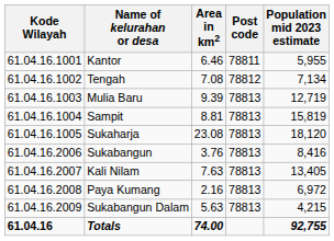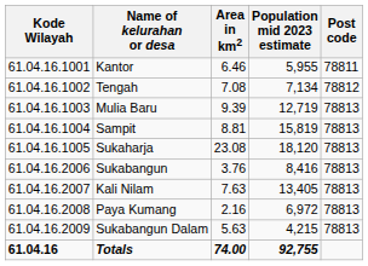columns swapped: Population mid 2023 estimate <-> Post code
